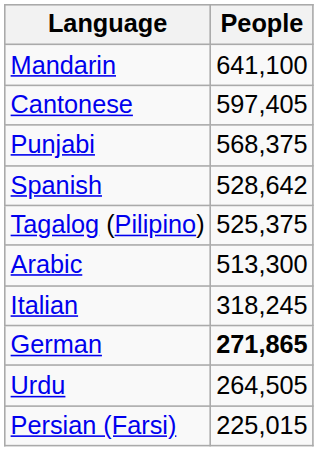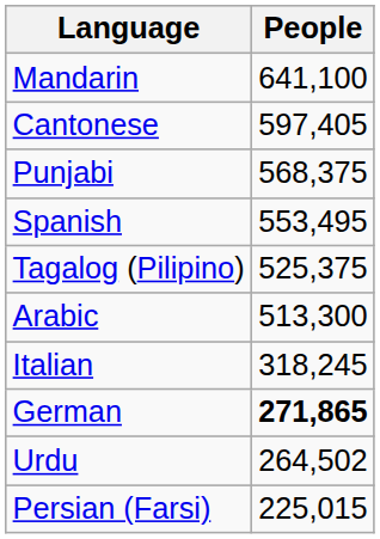Spanish | People: 528,642 -> 553,495
Urdu | People: 264,505 -> 264,502
